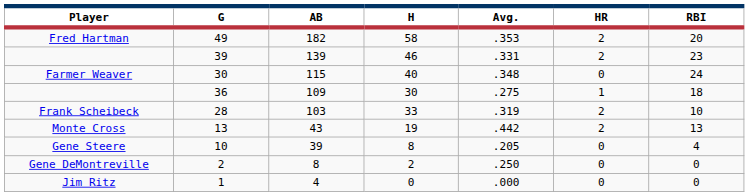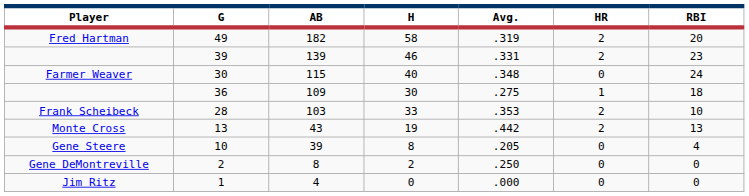49 | Avg.: .353 -> .319
28 | Avg.: .319 -> .353
